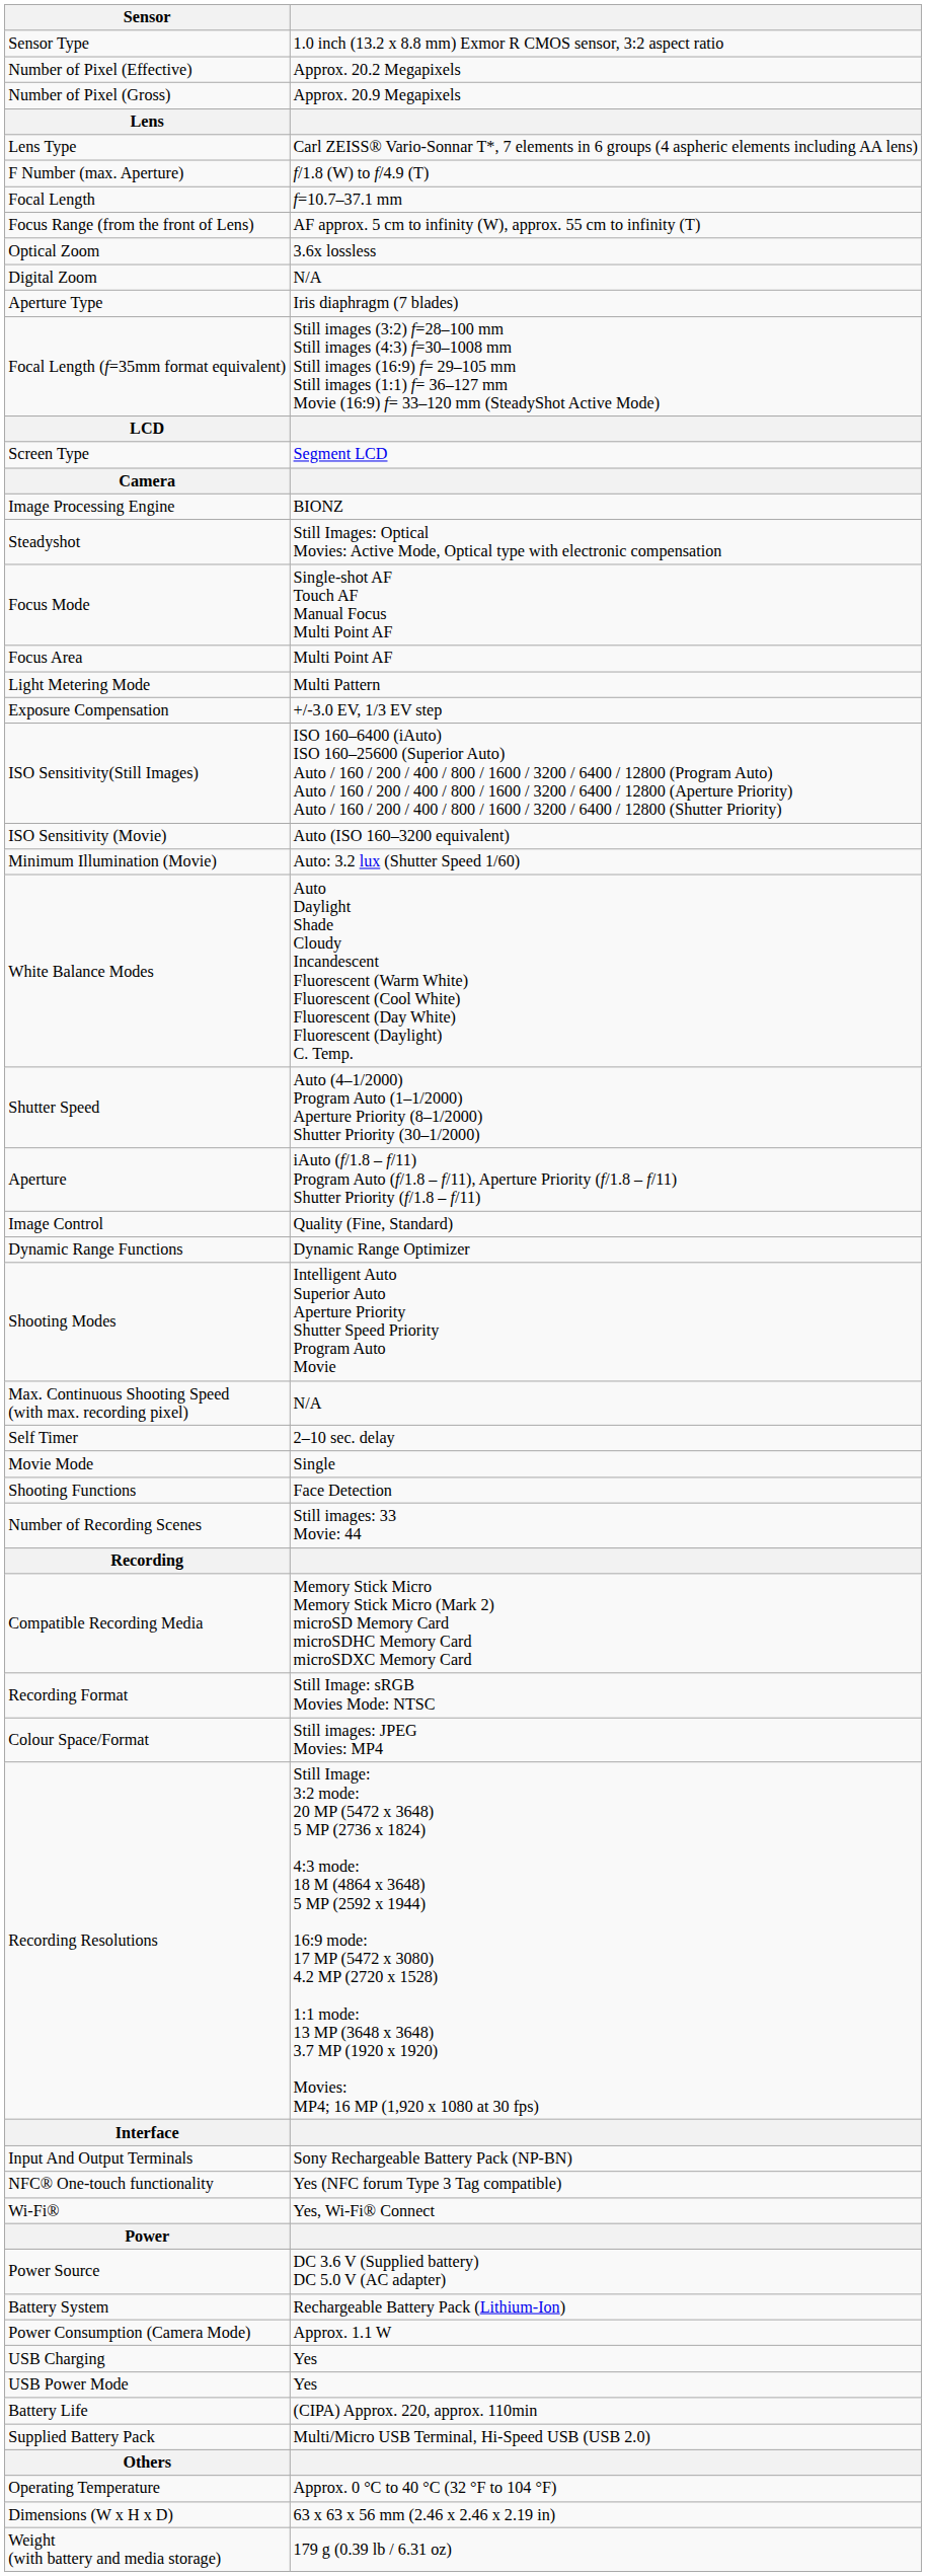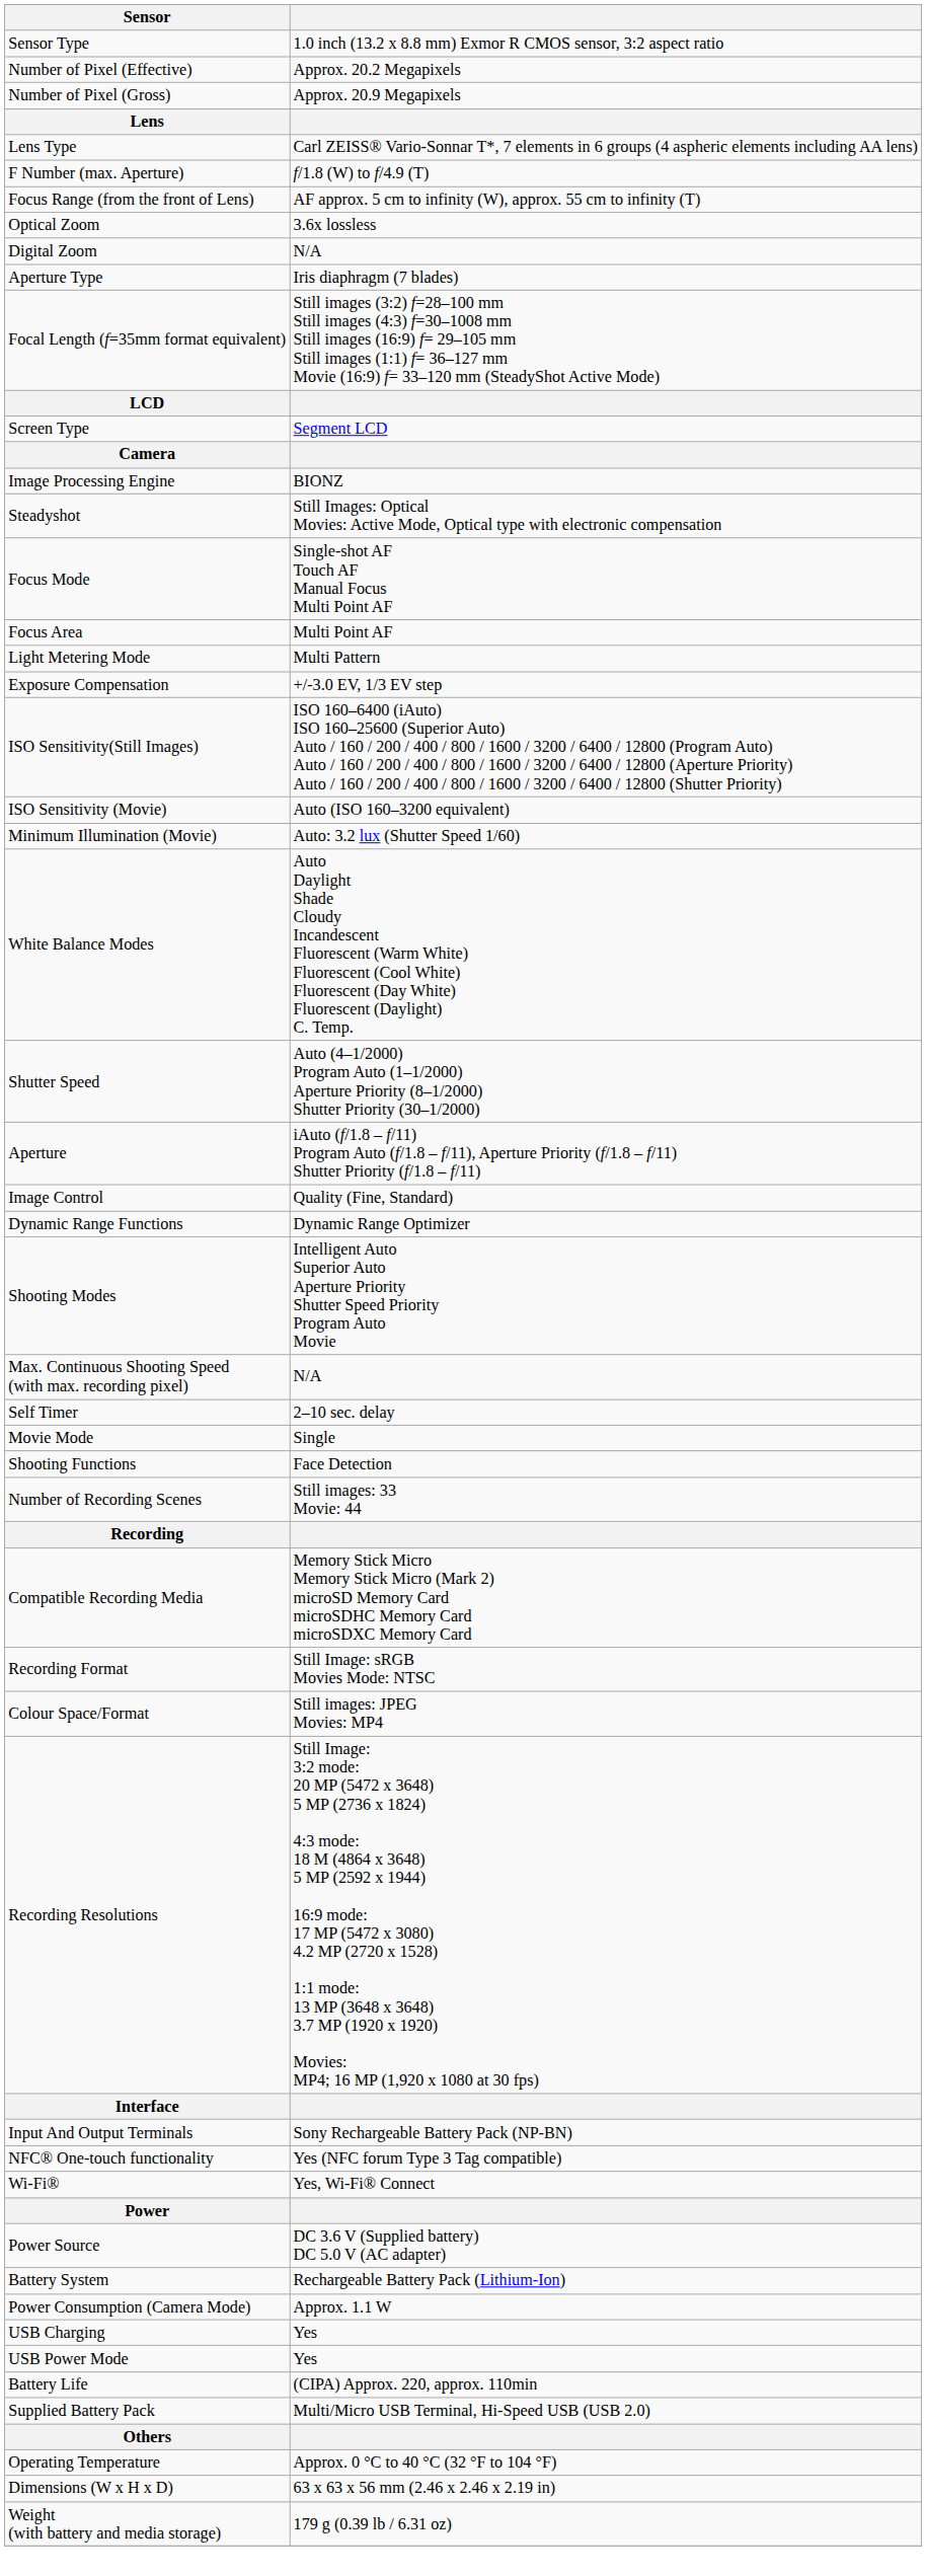- row: Focal Length | f=10.7–37.1 mm
